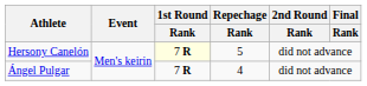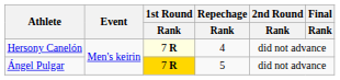Hersony Canelón | Repechage / Rank: 5 -> 4
Ángel Pulgar | 1st Round / Rank: no background -> gold background
Ángel Pulgar | Repechage / Rank: 4 -> 5
